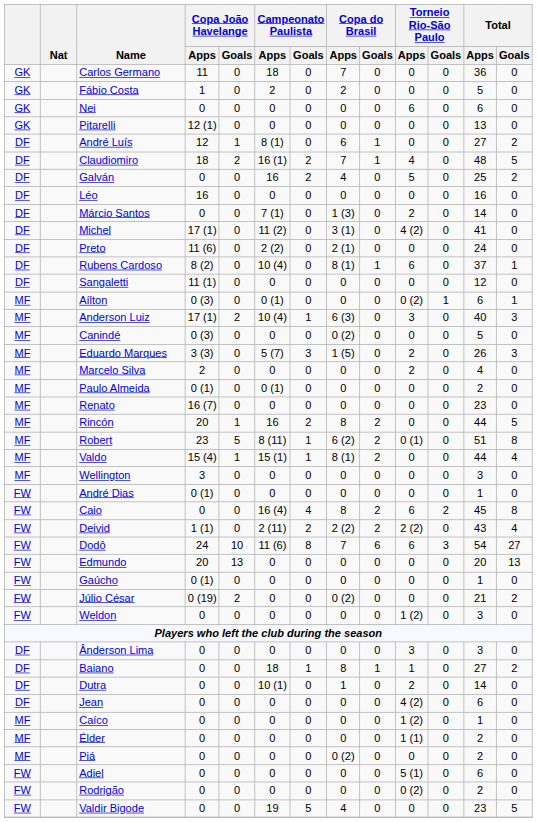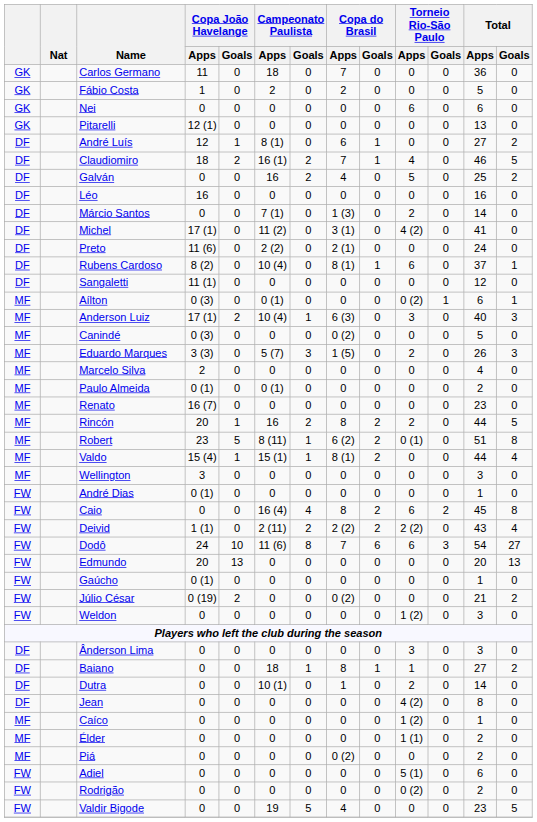Claudiomiro | Total / Apps: 48 -> 46
Marcelo Silva | Torneio Rio-São Paulo / Apps: 2 -> 0
Rincón | Torneio Rio-São Paulo / Apps: 0 -> 2
Jean | Total / Apps: 6 -> 8
